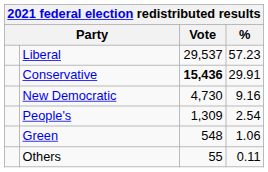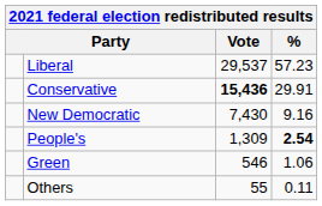New Democratic | Vote: 4,730 -> 7,430
People's | %: normal -> bold
Green | Vote: 548 -> 546
